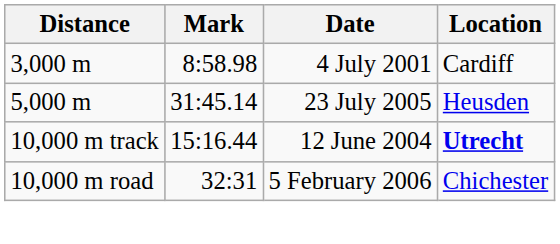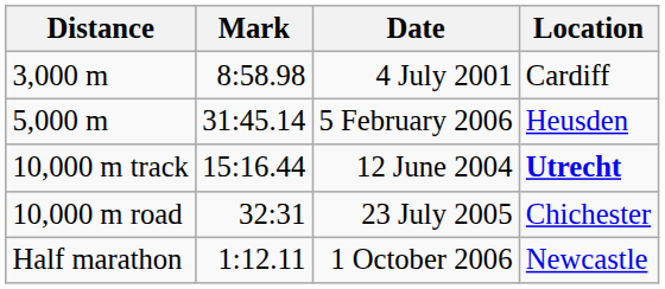5,000 m | Date: 23 July 2005 -> 5 February 2006
10,000 m road | Date: 5 February 2006 -> 23 July 2005
+ row: Half marathon | 1:12.11 | 1 October 2006 | Newcastle
